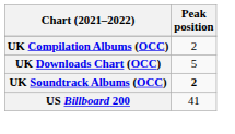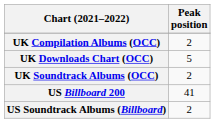UK Soundtrack Albums (OCC) | Peak position: bold -> normal
+ row: US Soundtrack Albums (Billboard) | 2
